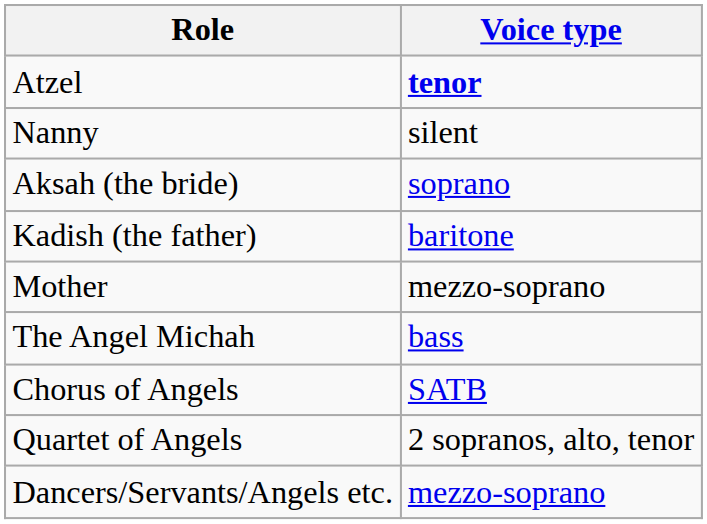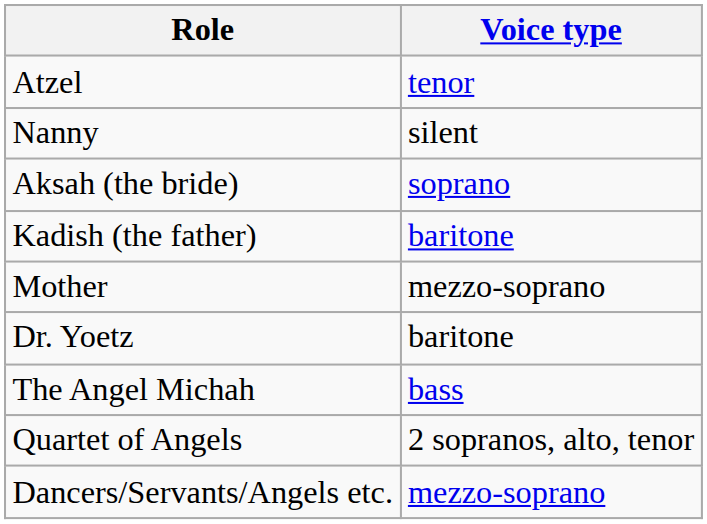Atzel | Voice type: bold -> normal
+ row: Dr. Yoetz | baritone
- row: Chorus of Angels | SATB
